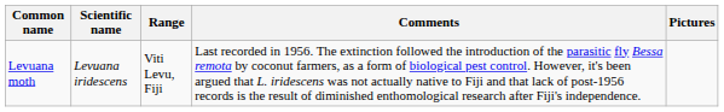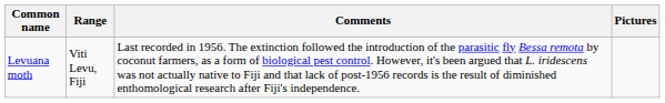- column: Scientific name | Levuana iridescens
